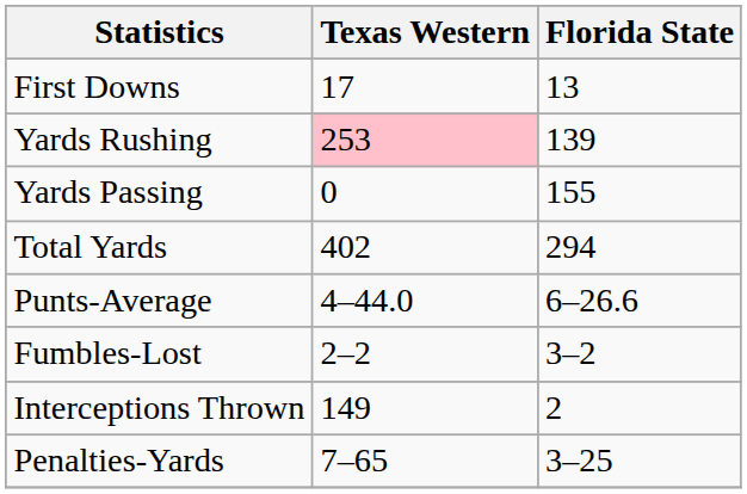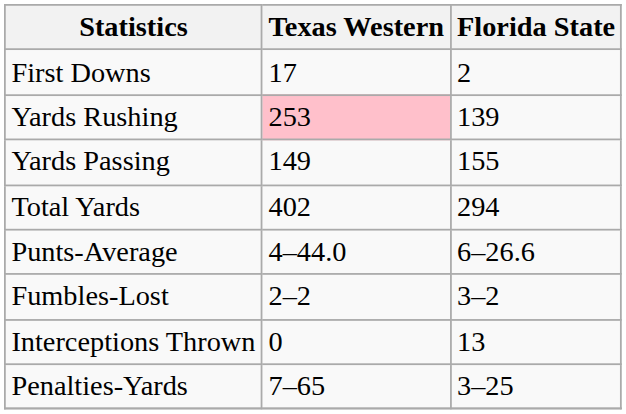First Downs | Florida State: 13 -> 2
Yards Passing | Texas Western: 0 -> 149
Interceptions Thrown | Texas Western: 149 -> 0
Interceptions Thrown | Florida State: 2 -> 13
